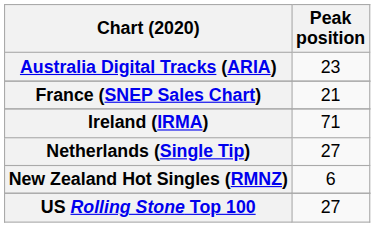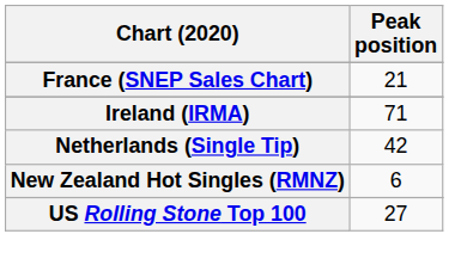- row: Australia Digital Tracks (ARIA) | 23
Netherlands (Single Tip) | Peak position: 27 -> 42
